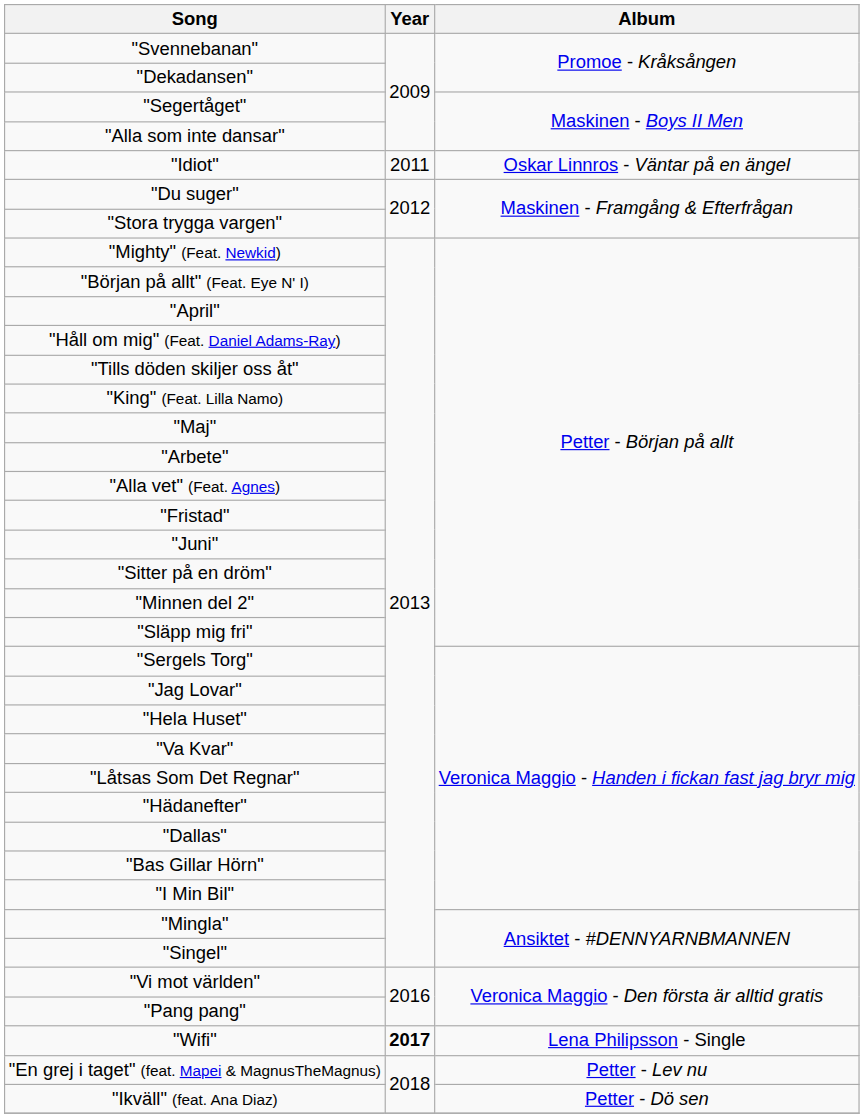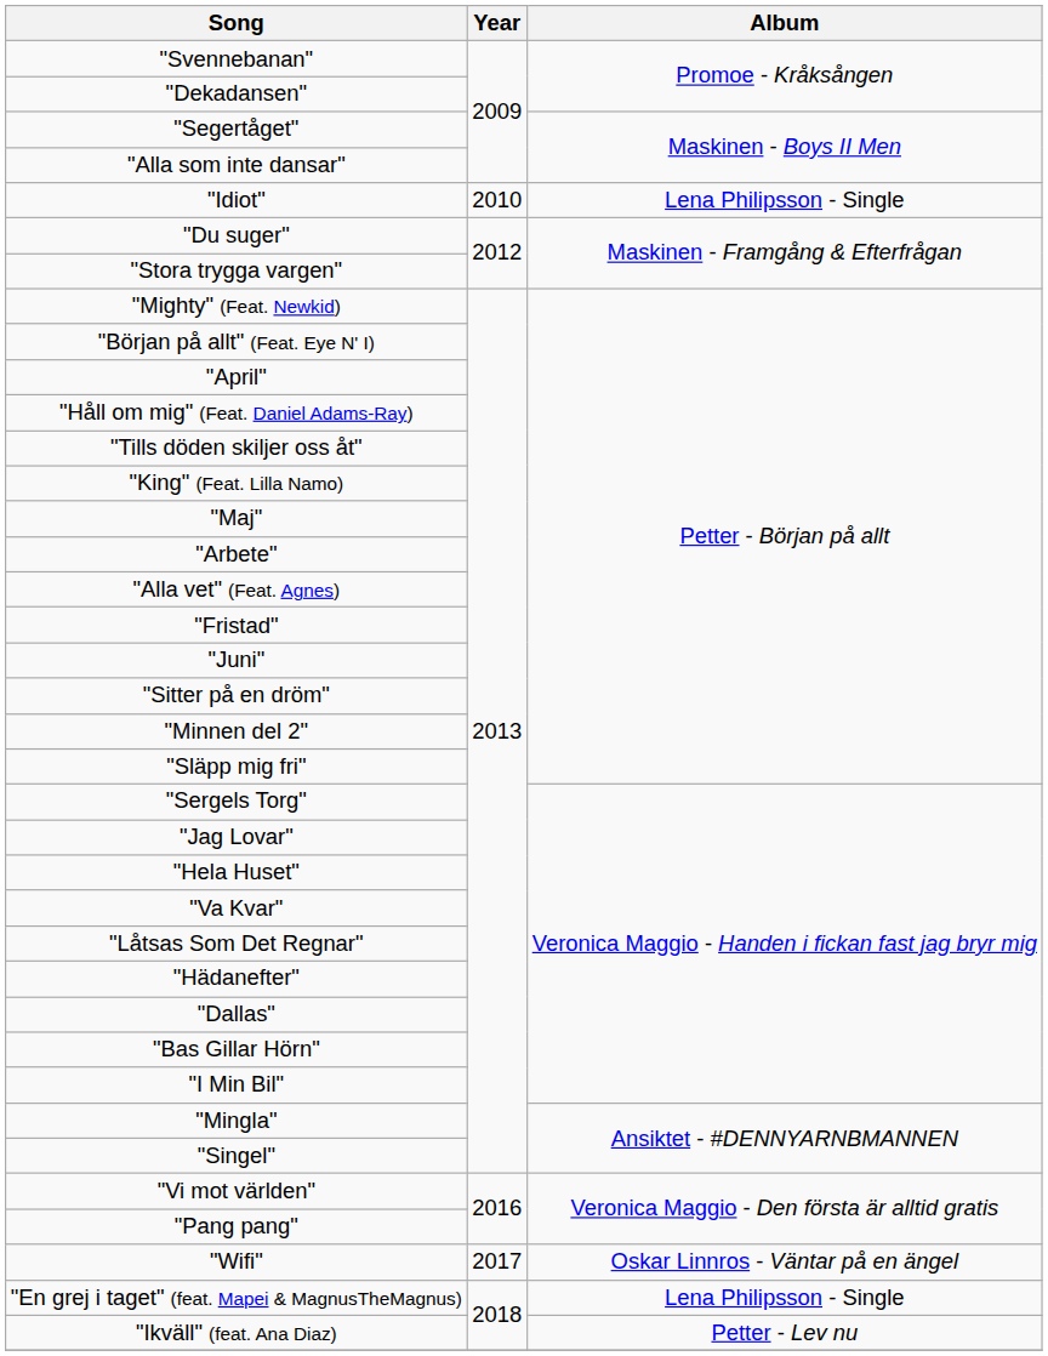"Idiot" | Year: 2011 -> 2010
"Idiot" | Album: Oskar Linnros - Väntar på en ängel -> Lena Philipsson - Single
"Wifi" | Year: bold -> normal
"Wifi" | Album: Lena Philipsson - Single -> Oskar Linnros - Väntar på en ängel
"En grej i taget" (feat. Mapei & MagnusTheMagnus) | Album: Petter - Lev nu -> Lena Philipsson - Single
"Ikväll" (feat. Ana Diaz) | Album: Petter - Dö sen -> Petter - Lev nu
